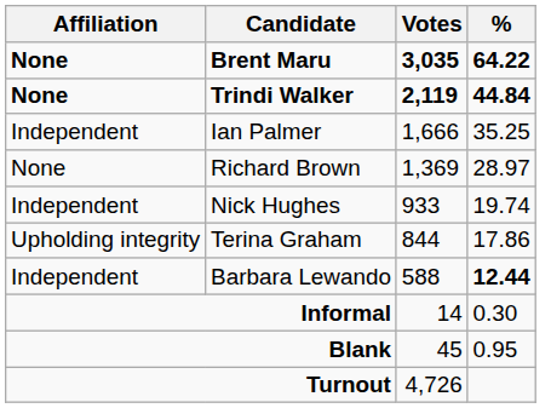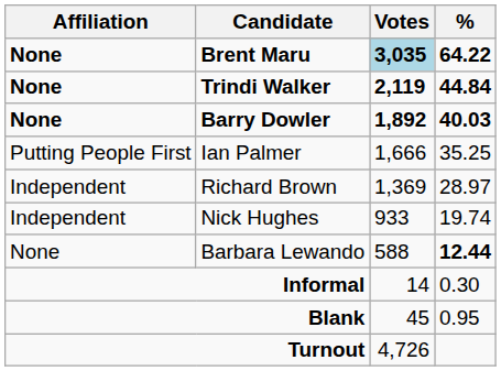Brent Maru | Votes: no background -> lightblue background
+ row: None | Barry Dowler | 1,892 | 40.03
Ian Palmer | Affiliation: Independent -> Putting People First
Richard Brown | Affiliation: None -> Independent
- row: Upholding integrity | Terina Graham | 844 | 17.86
Barbara Lewando | Affiliation: Independent -> None
